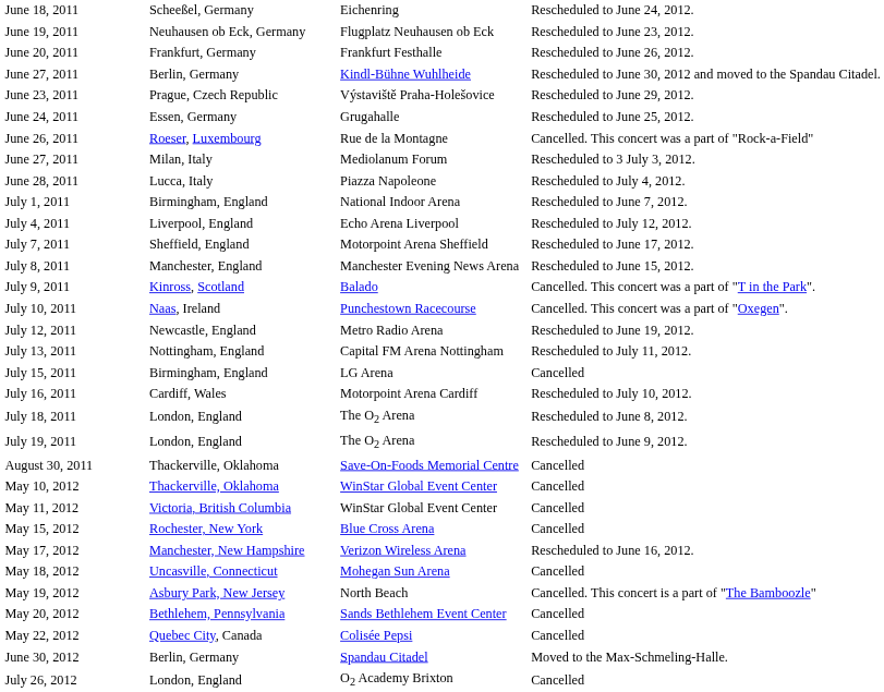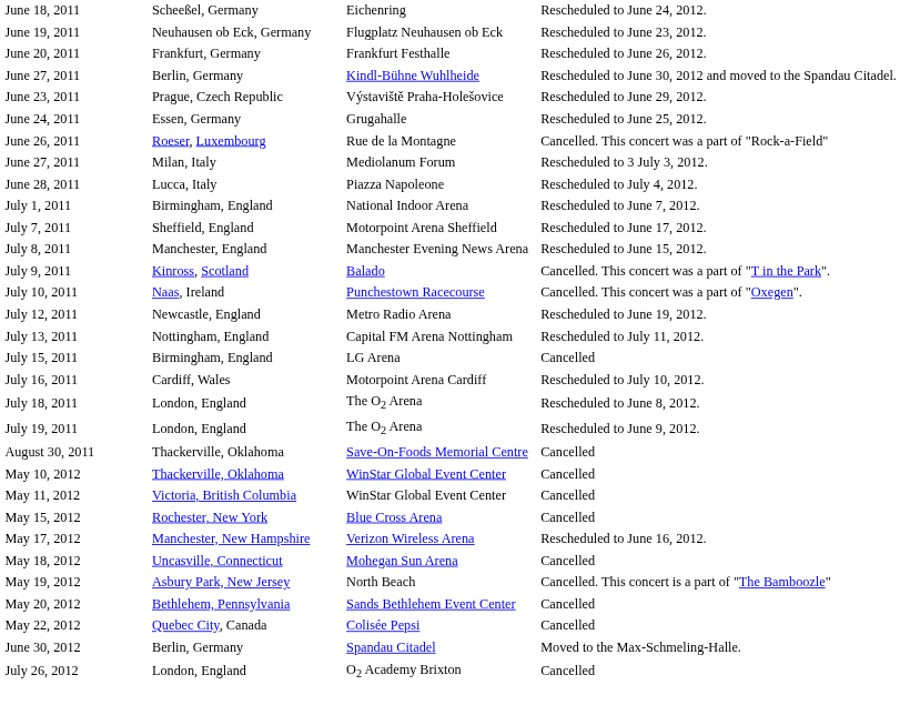- row: July 4, 2011 | Liverpool, England | Echo Arena Liverpool | Rescheduled to July 12, 2012.
